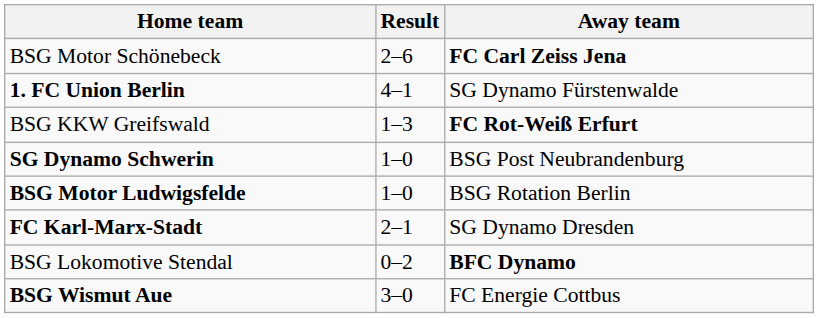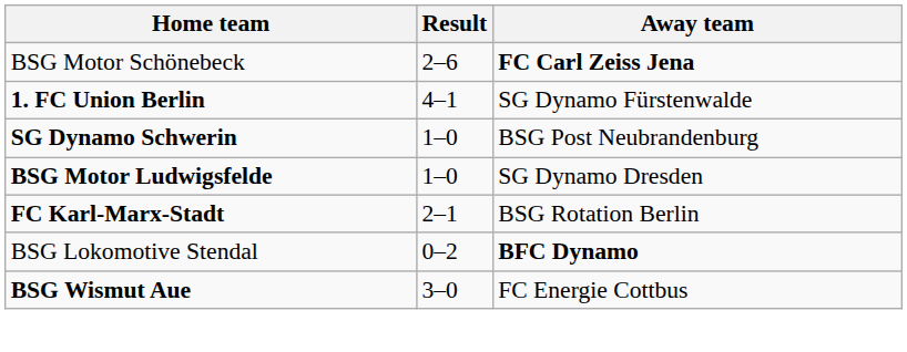- row: BSG KKW Greifswald | 1–3 | FC Rot-Weiß Erfurt
BSG Motor Ludwigsfelde | Away team: BSG Rotation Berlin -> SG Dynamo Dresden
FC Karl-Marx-Stadt | Away team: SG Dynamo Dresden -> BSG Rotation Berlin
